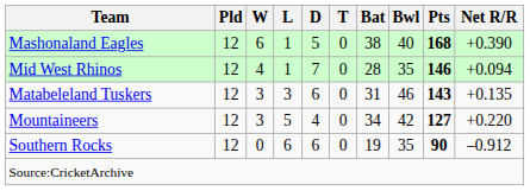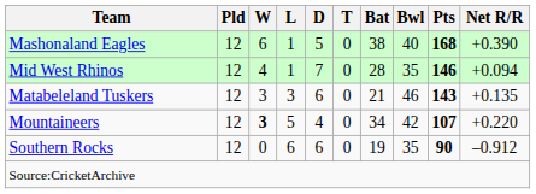Matabeleland Tuskers | Bat: 31 -> 21
Mountaineers | W: normal -> bold
Mountaineers | Pts: 127 -> 107
